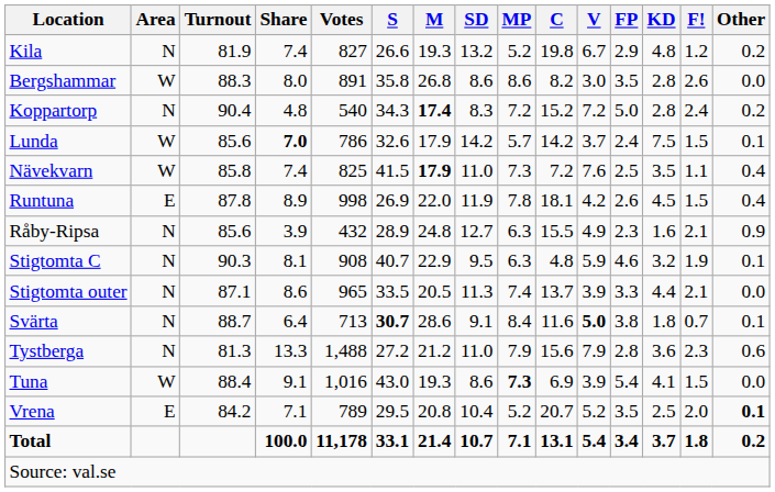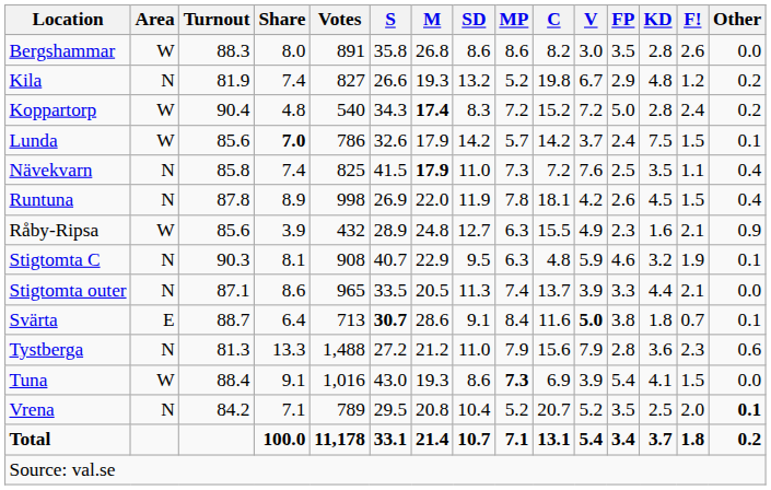rows swapped: Bergshammar <-> Kila
Koppartorp | Area: N -> W
Nävekvarn | Area: W -> N
Runtuna | Area: E -> N
Råby-Ripsa | Area: N -> W
Svärta | Area: N -> E
Vrena | Area: E -> N
